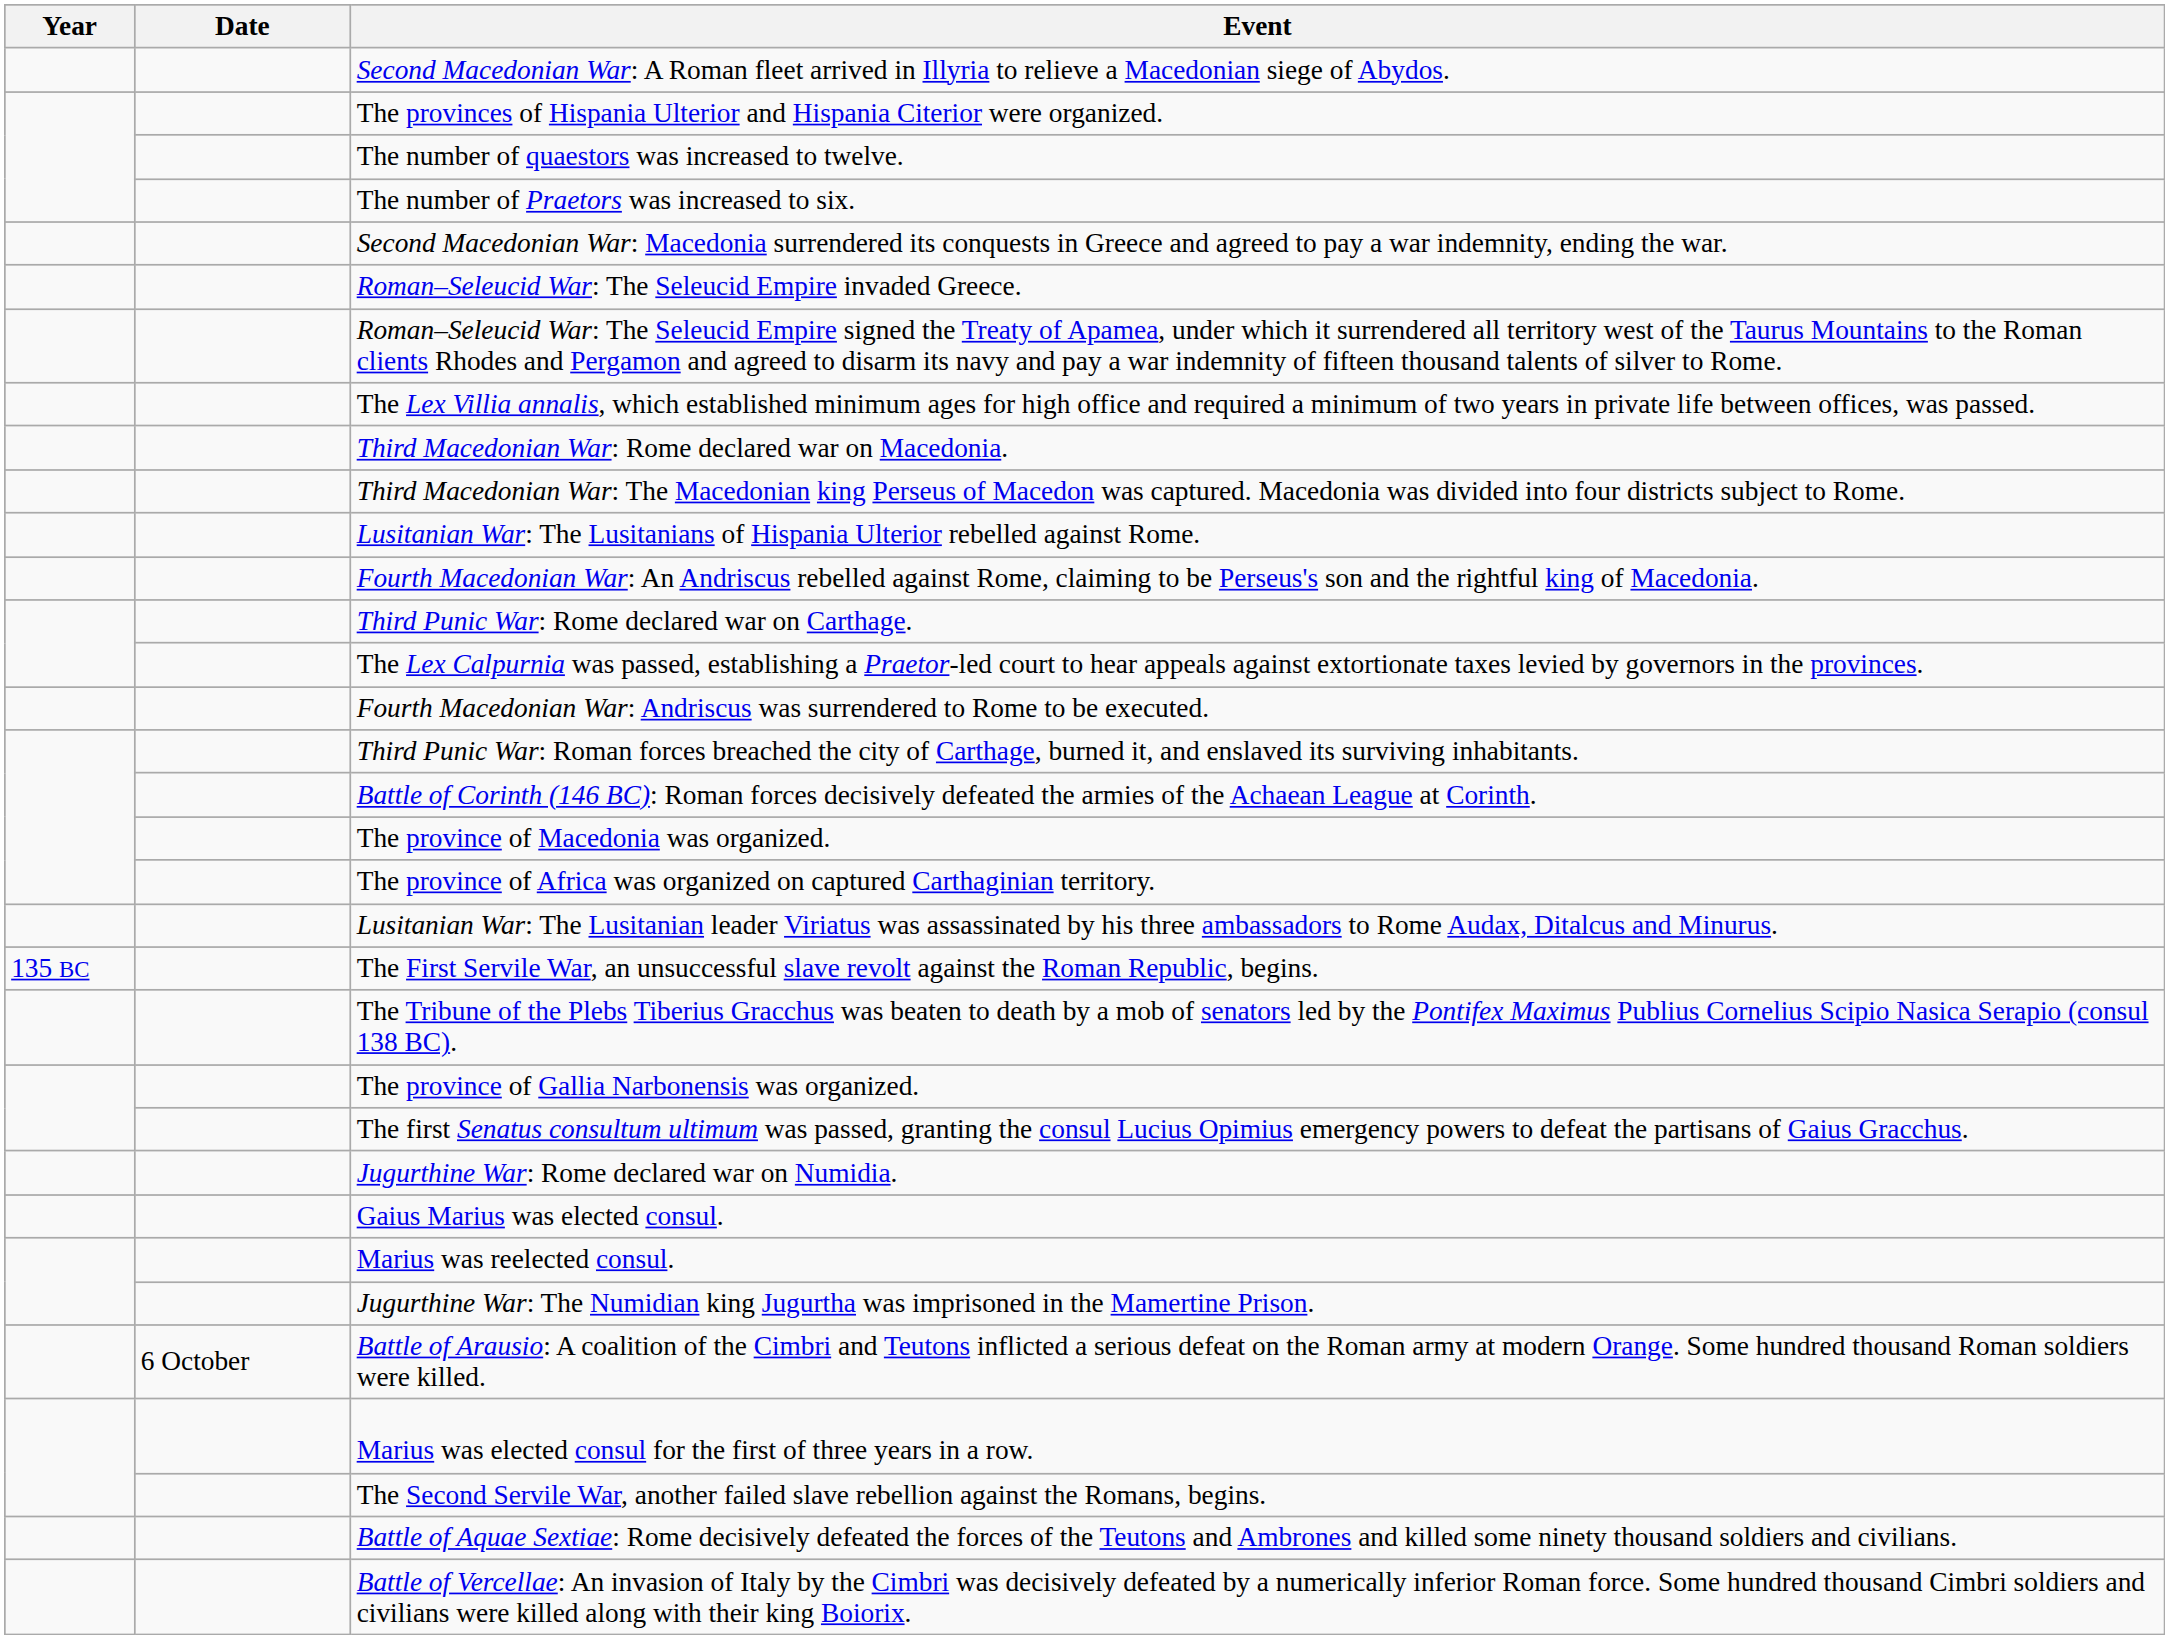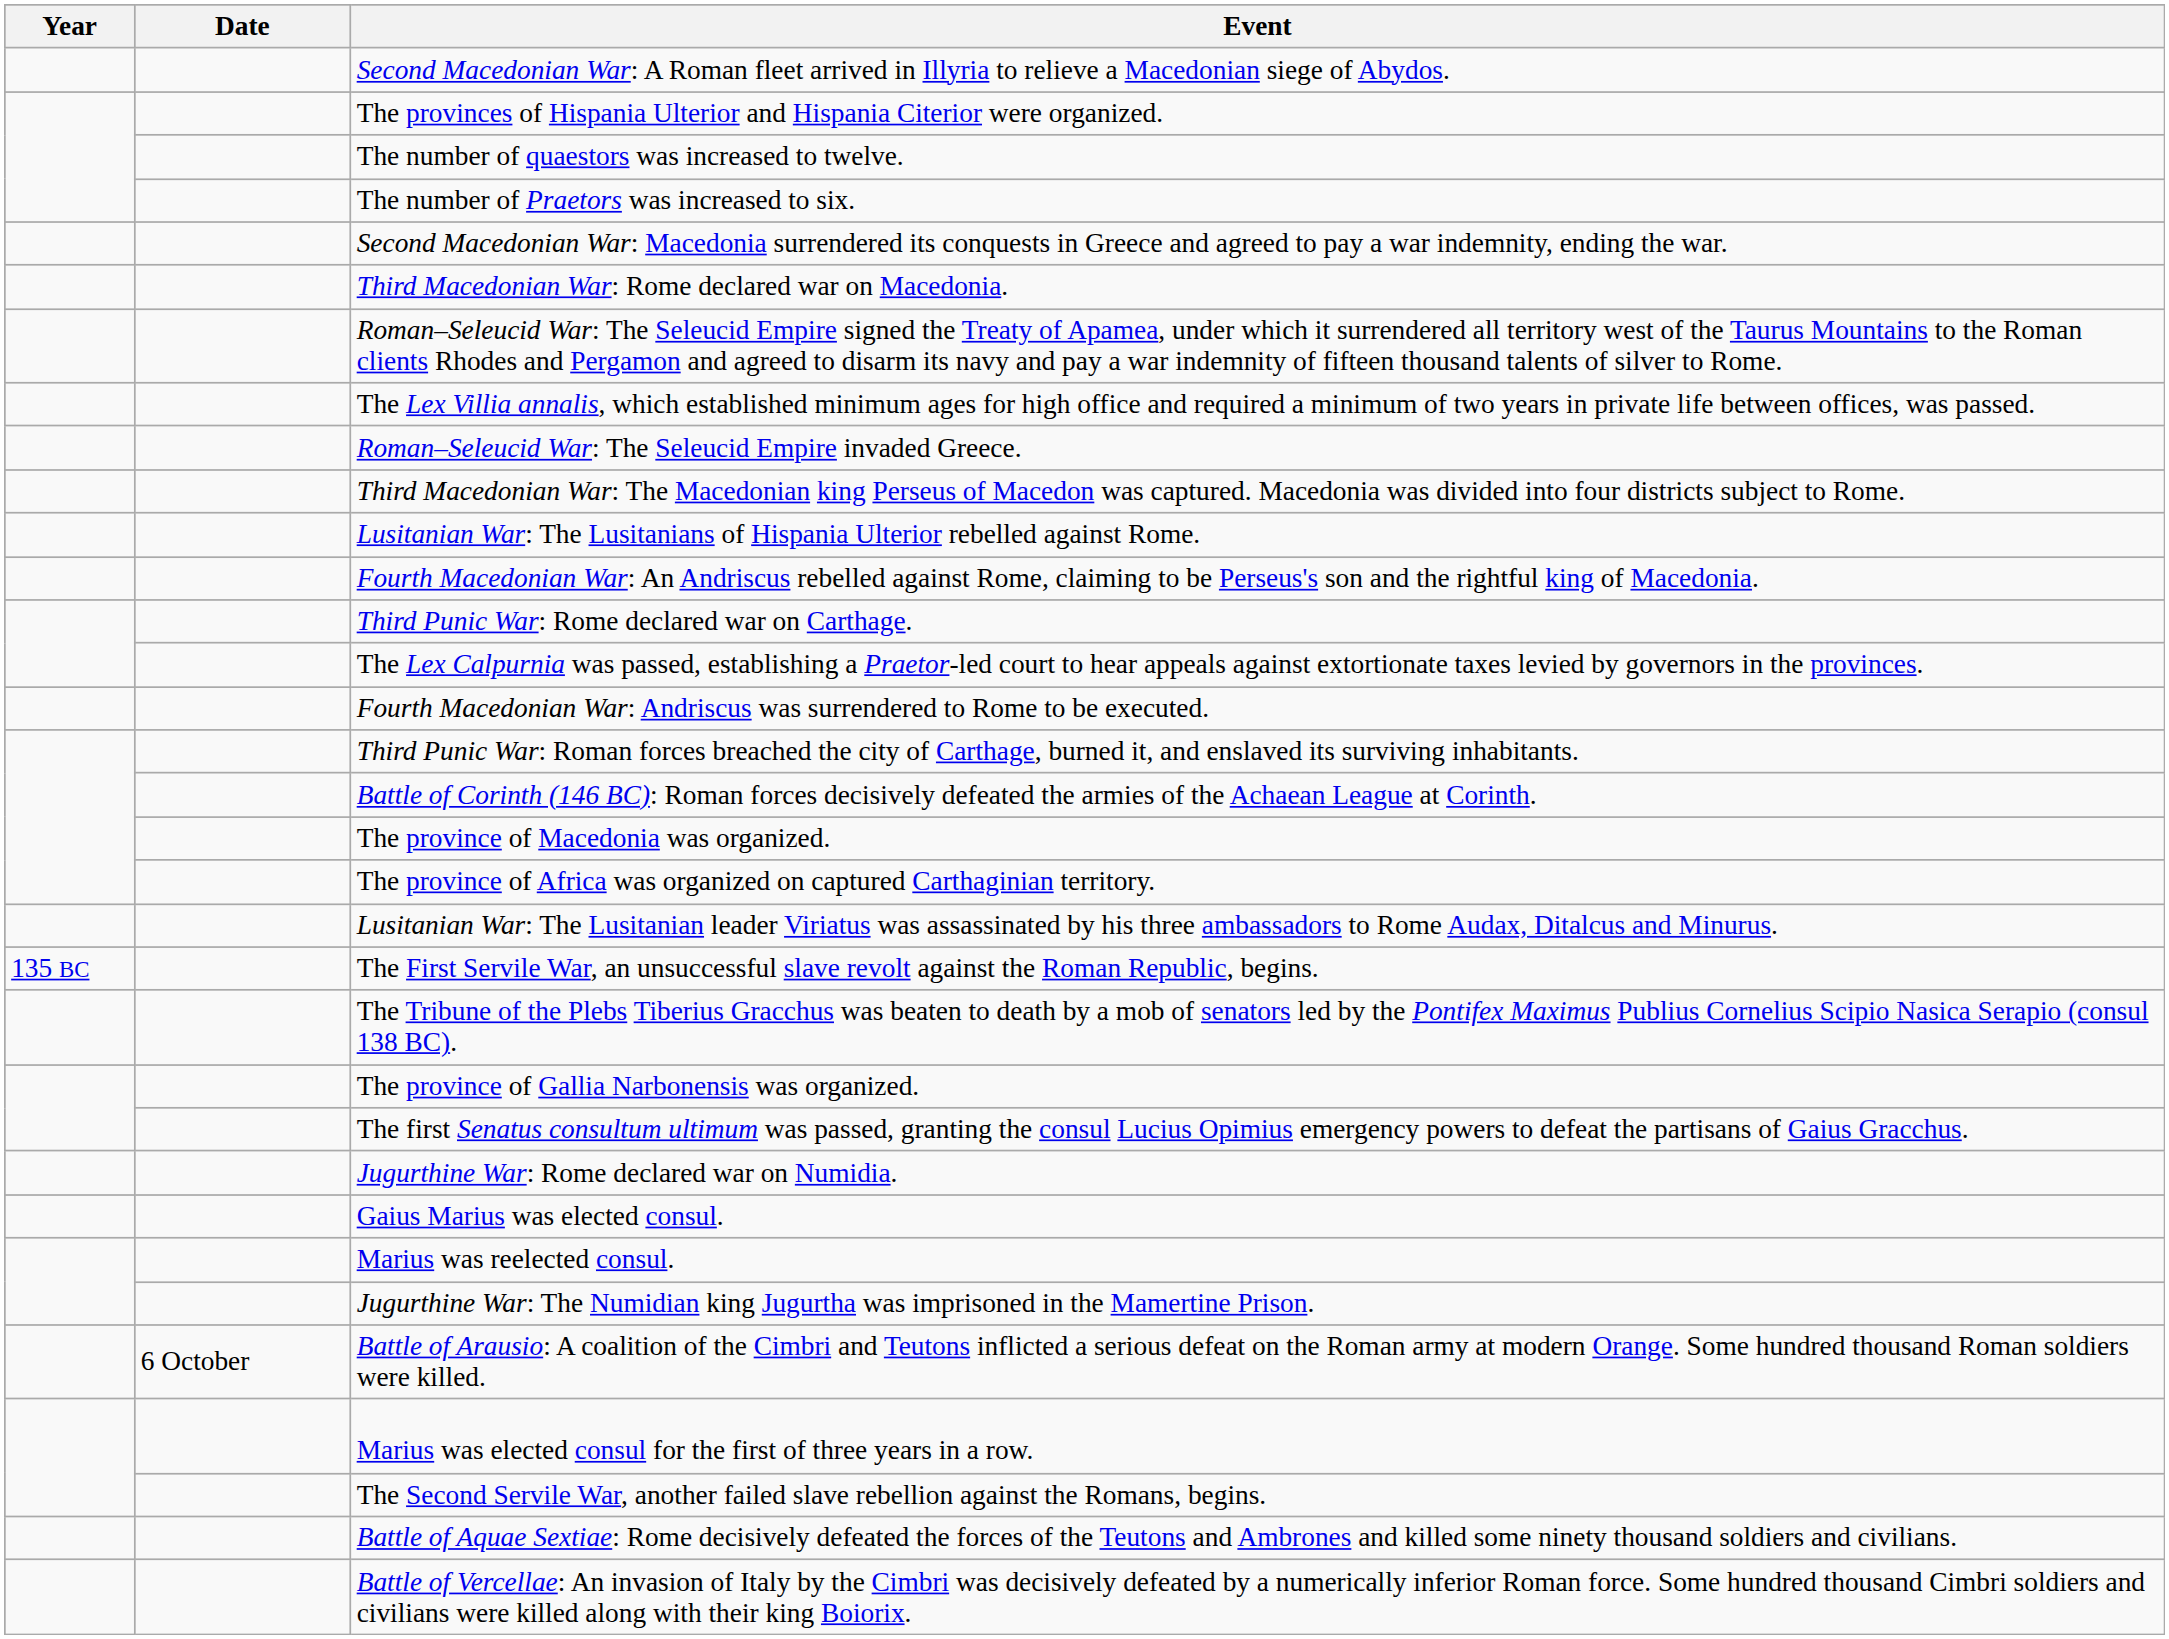rows swapped: Roman–Seleucid War: The Seleucid Empire invaded Greece. <-> Third Macedonian War: Rome declared war on Macedonia.
